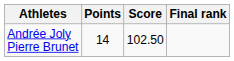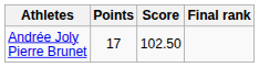Andrée Joly Pierre Brunet | Points: 14 -> 17
